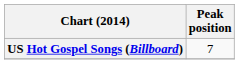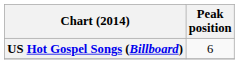US Hot Gospel Songs (Billboard) | Peak position: 7 -> 6
